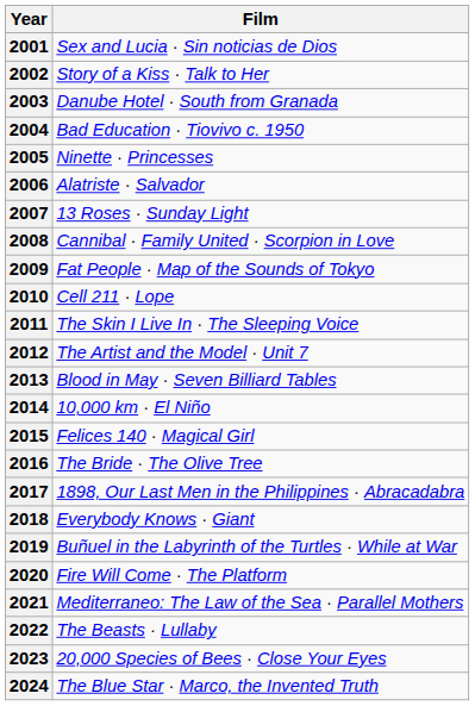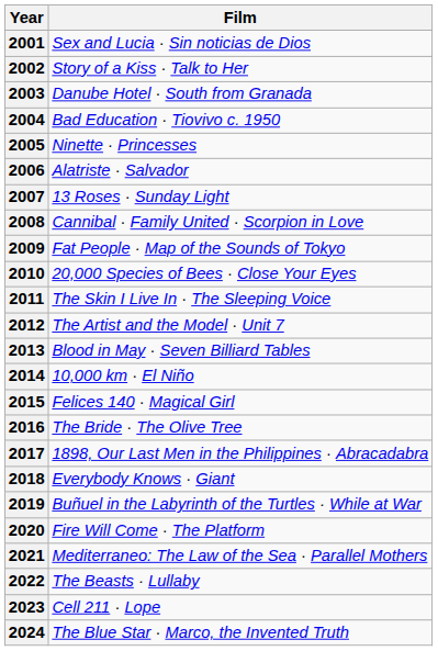2010 | Film: Cell 211 · Lope -> 20,000 Species of Bees · Close Your Eyes
2023 | Film: 20,000 Species of Bees · Close Your Eyes -> Cell 211 · Lope
